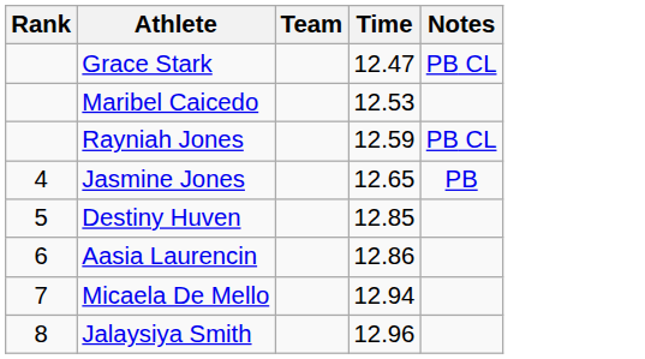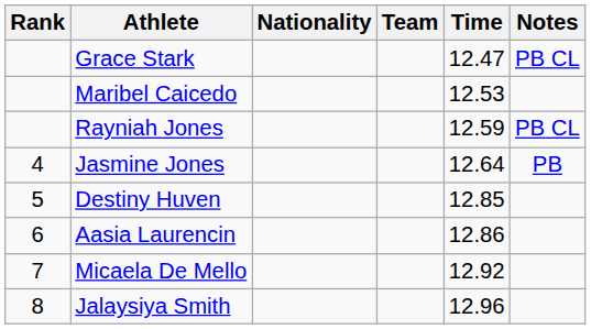+ column: Nationality
Jasmine Jones | Time: 12.65 -> 12.64
Micaela De Mello | Time: 12.94 -> 12.92
